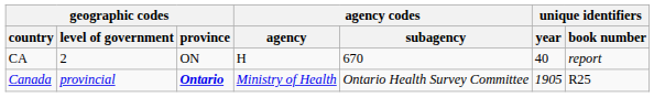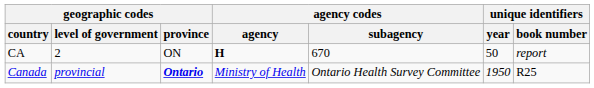CA | agency codes / agency: normal -> bold
CA | unique identifiers / year: 40 -> 50
Canada | unique identifiers / year: 1905 -> 1950
